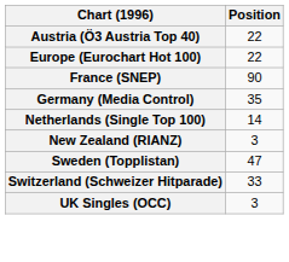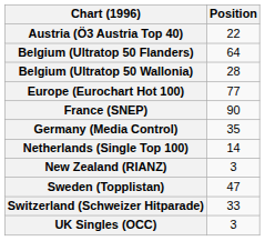+ row: Belgium (Ultratop 50 Flanders) | 64
+ row: Belgium (Ultratop 50 Wallonia) | 28
Europe (Eurochart Hot 100) | Position: 22 -> 77
